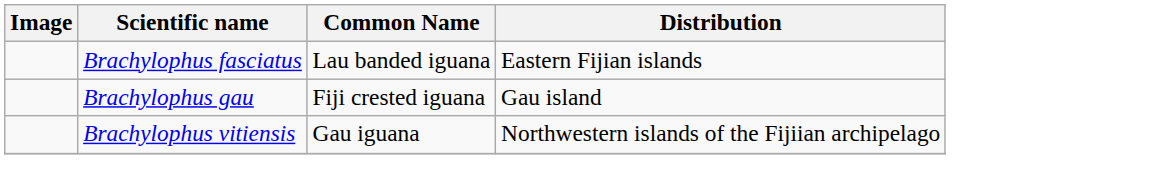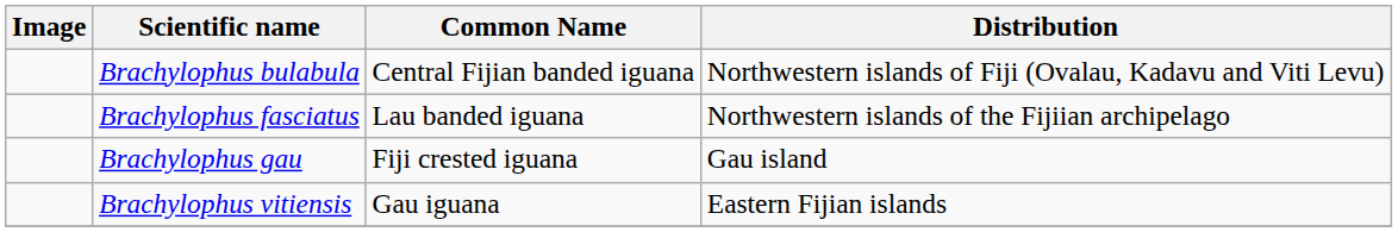+ row: Brachylophus bulabula | Central Fijian banded iguana | Northwestern islands of Fiji (Ovalau, Kadavu and Viti Levu)
Brachylophus fasciatus | Distribution: Eastern Fijian islands -> Northwestern islands of the Fijiian archipelago
Brachylophus vitiensis | Distribution: Northwestern islands of the Fijiian archipelago -> Eastern Fijian islands
